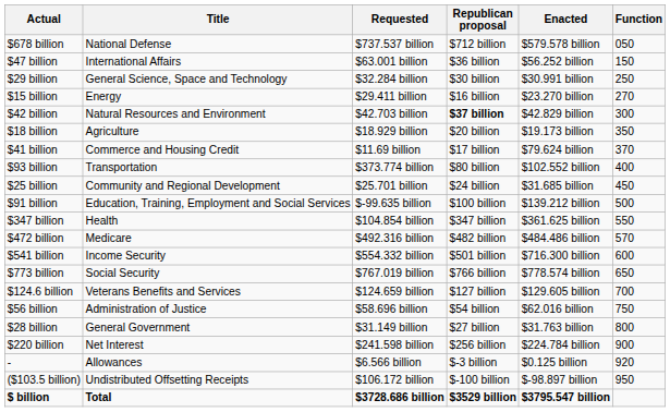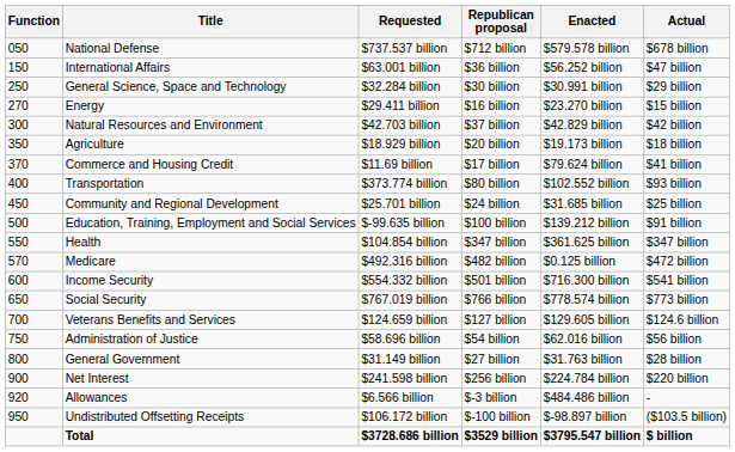columns swapped: Function <-> Actual
Natural Resources and Environment | Republican proposal: bold -> normal
Medicare | Enacted: $484.486 billion -> $0.125 billion
Allowances | Enacted: $0.125 billion -> $484.486 billion
